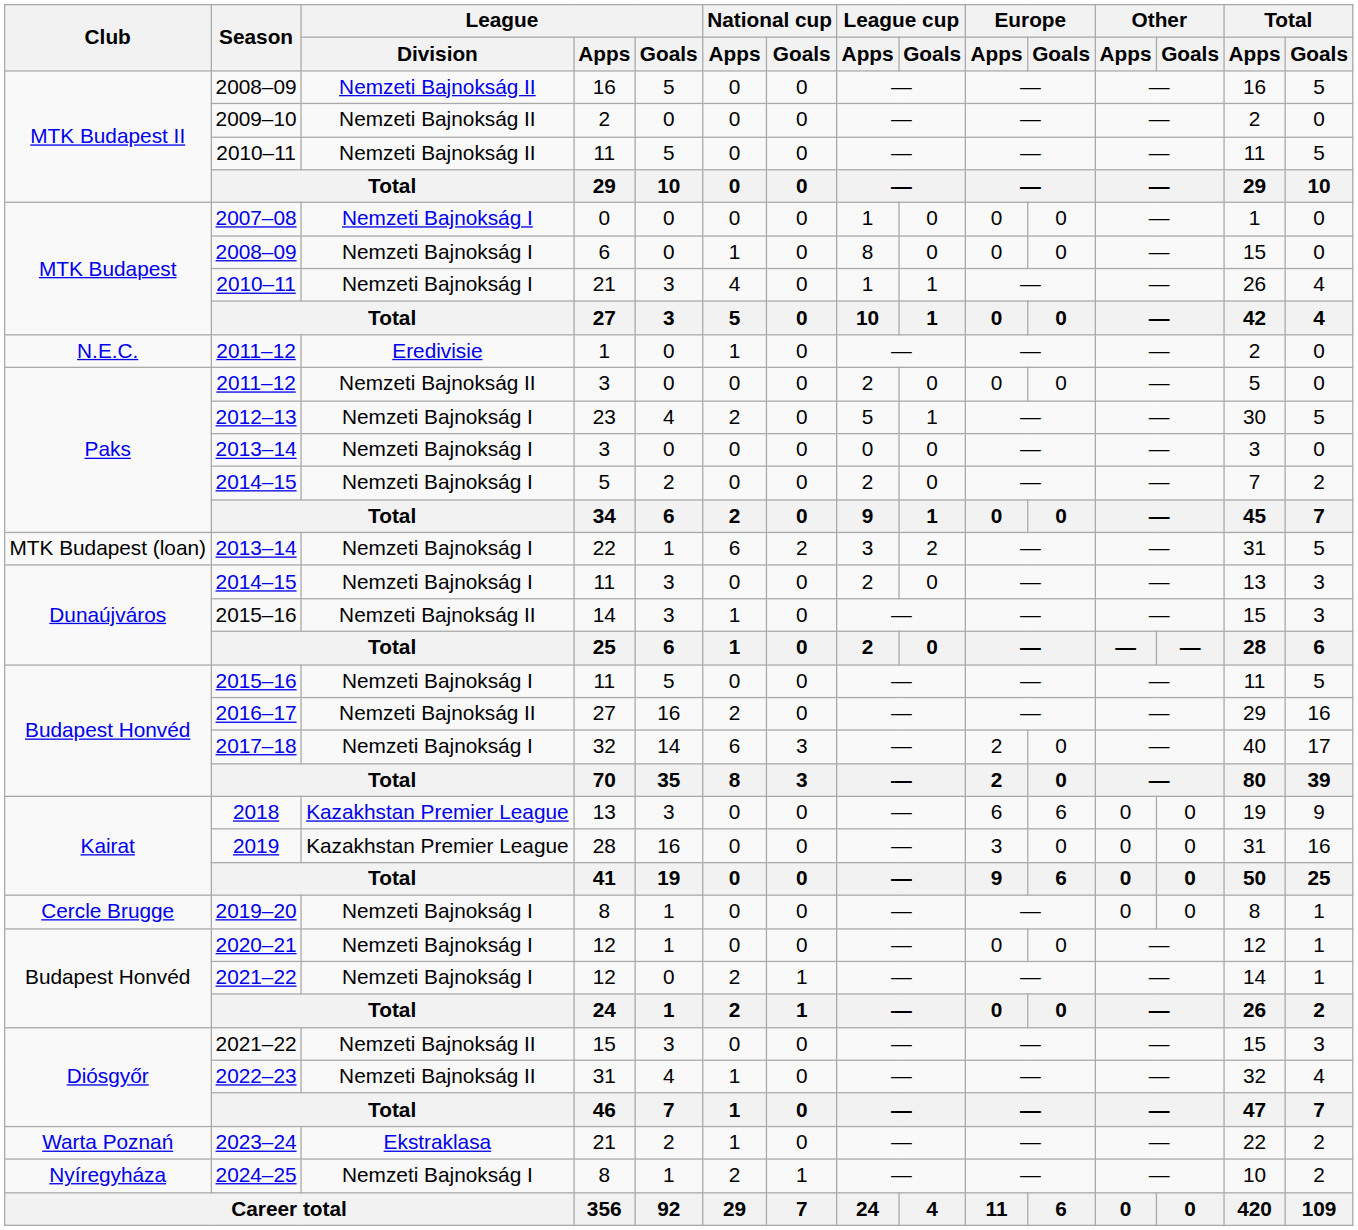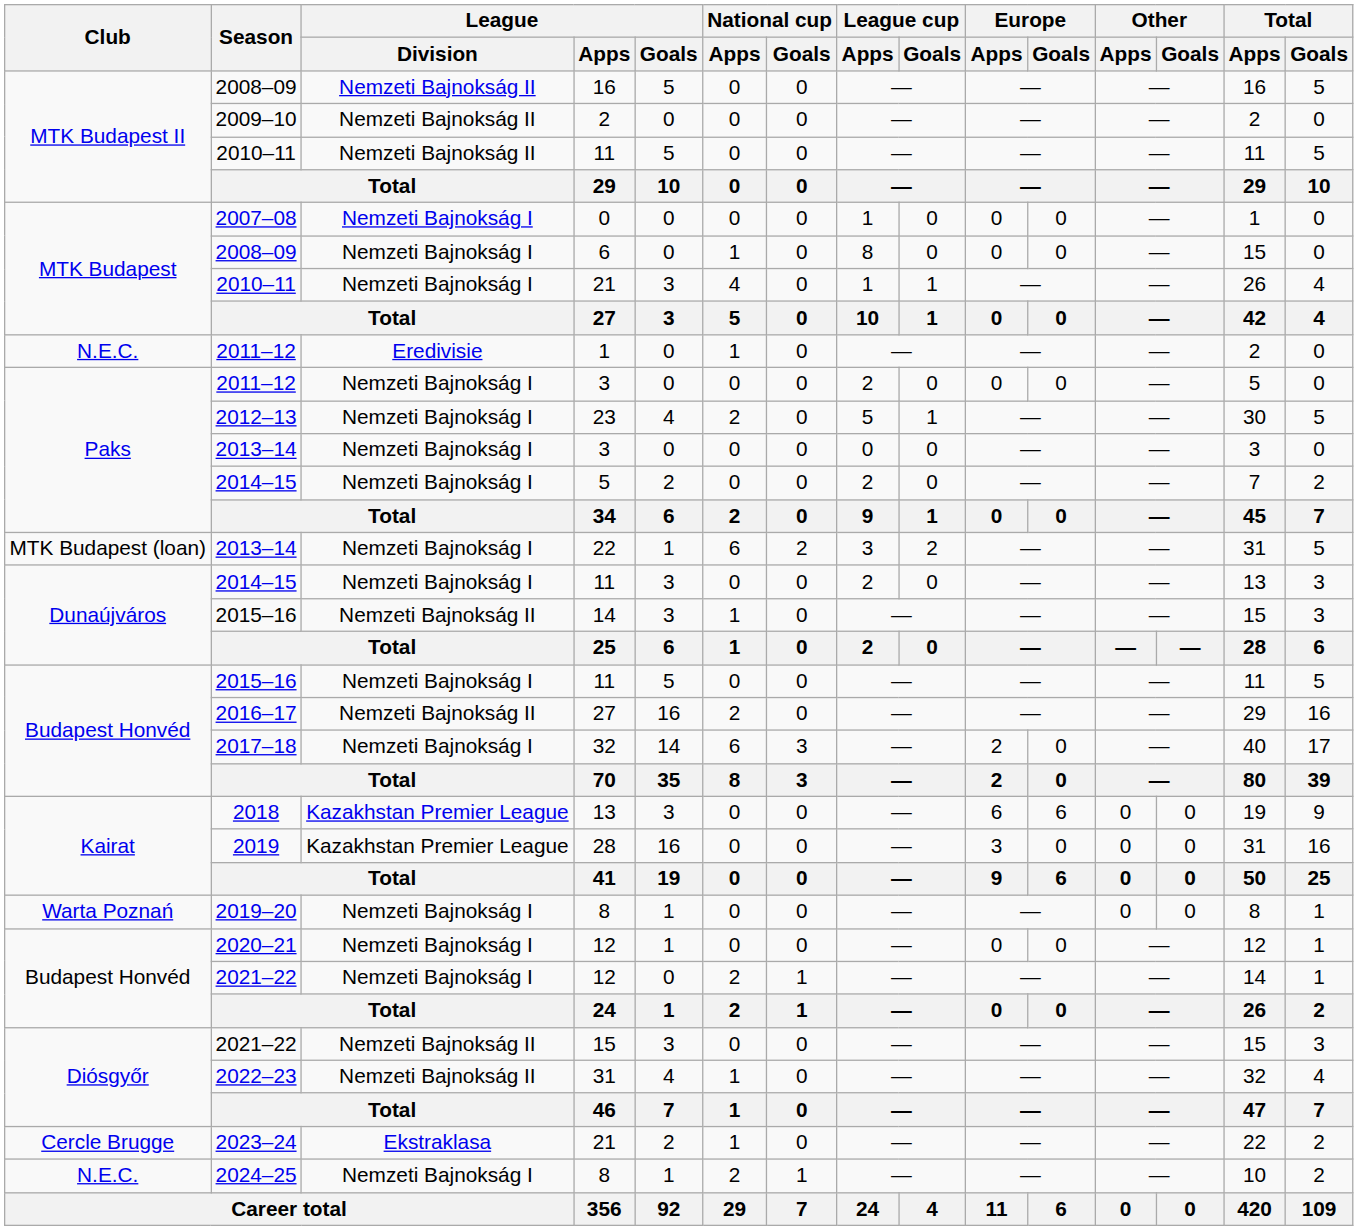2011–12 / 3 | League / Division: Nemzeti Bajnokság II -> Nemzeti Bajnokság I
2019–20 / 8 | Club: Cercle Brugge -> Warta Poznań
2023–24 / 21 | Club: Warta Poznań -> Cercle Brugge
2024–25 / 8 | Club: Nyíregyháza -> N.E.C.
